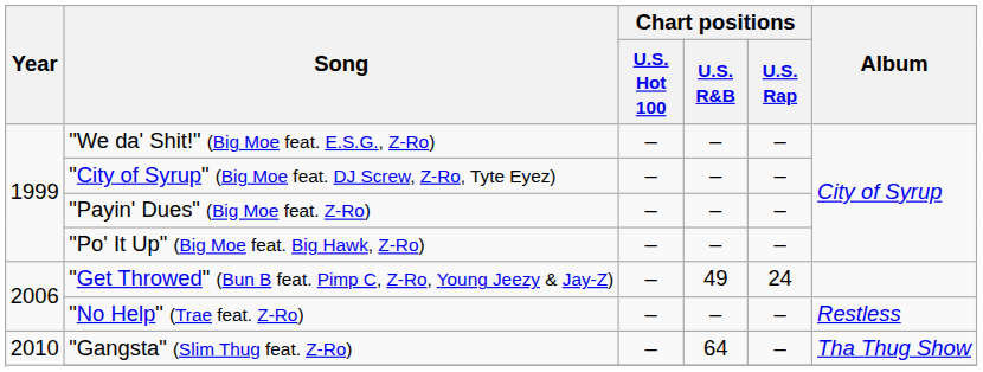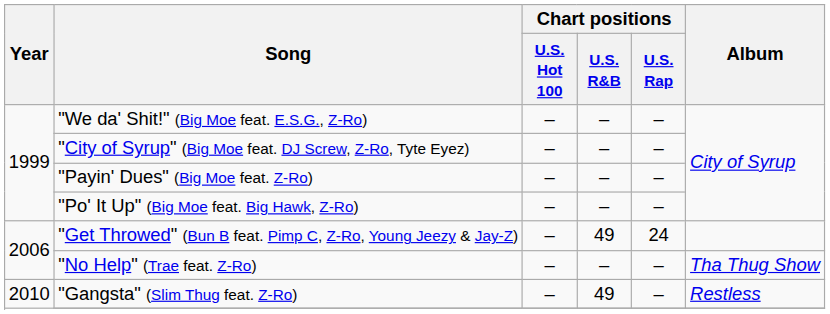"No Help" (Trae feat. Z-Ro) | Album: Restless -> Tha Thug Show
"Gangsta" (Slim Thug feat. Z-Ro) | Chart positions / U.S. R&B: 64 -> 49
"Gangsta" (Slim Thug feat. Z-Ro) | Album: Tha Thug Show -> Restless
